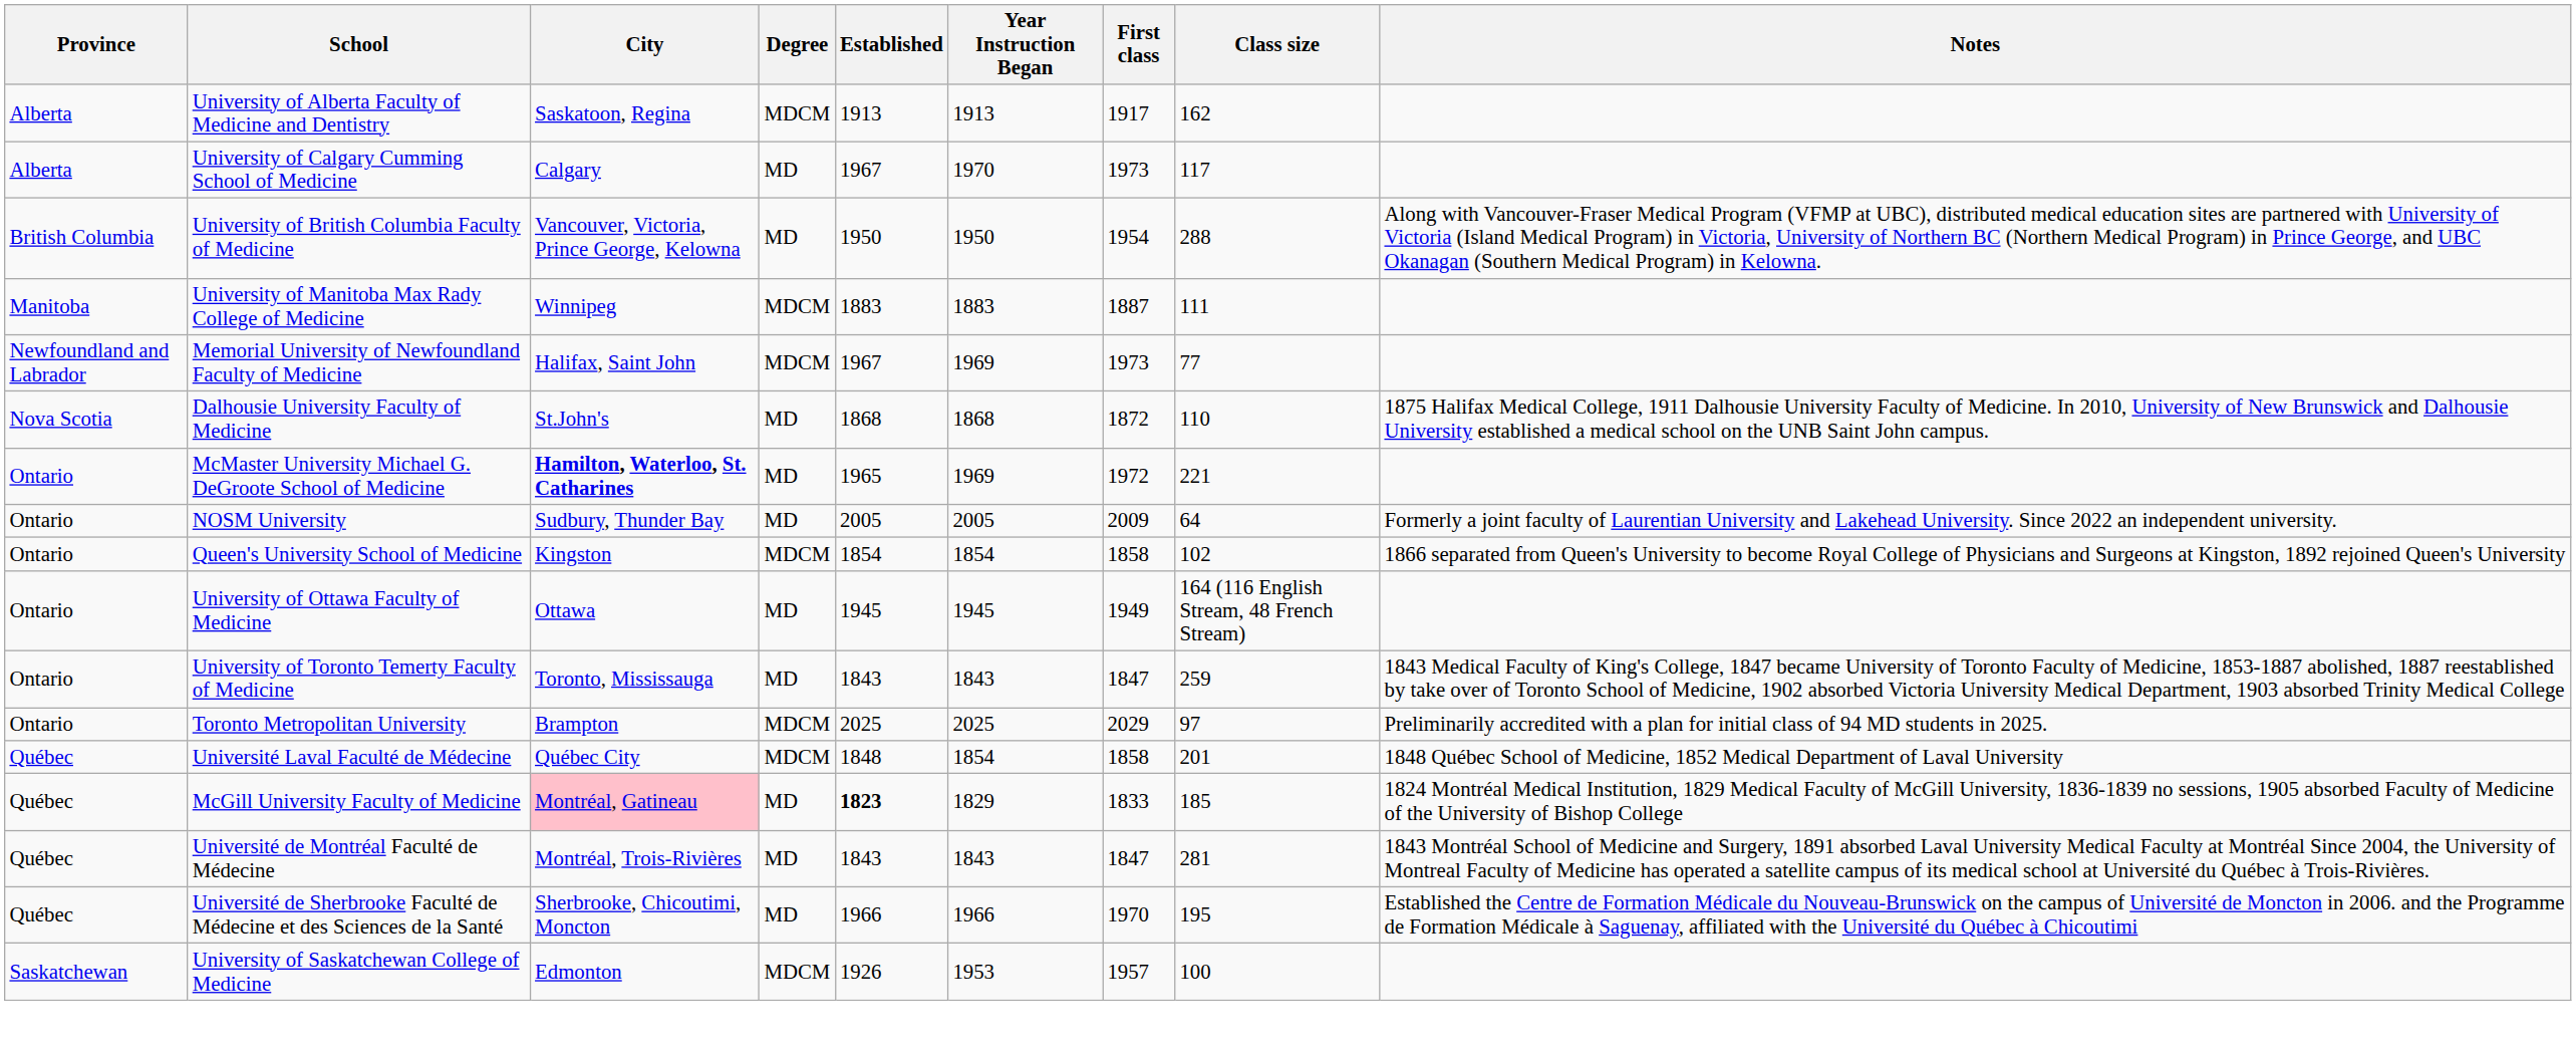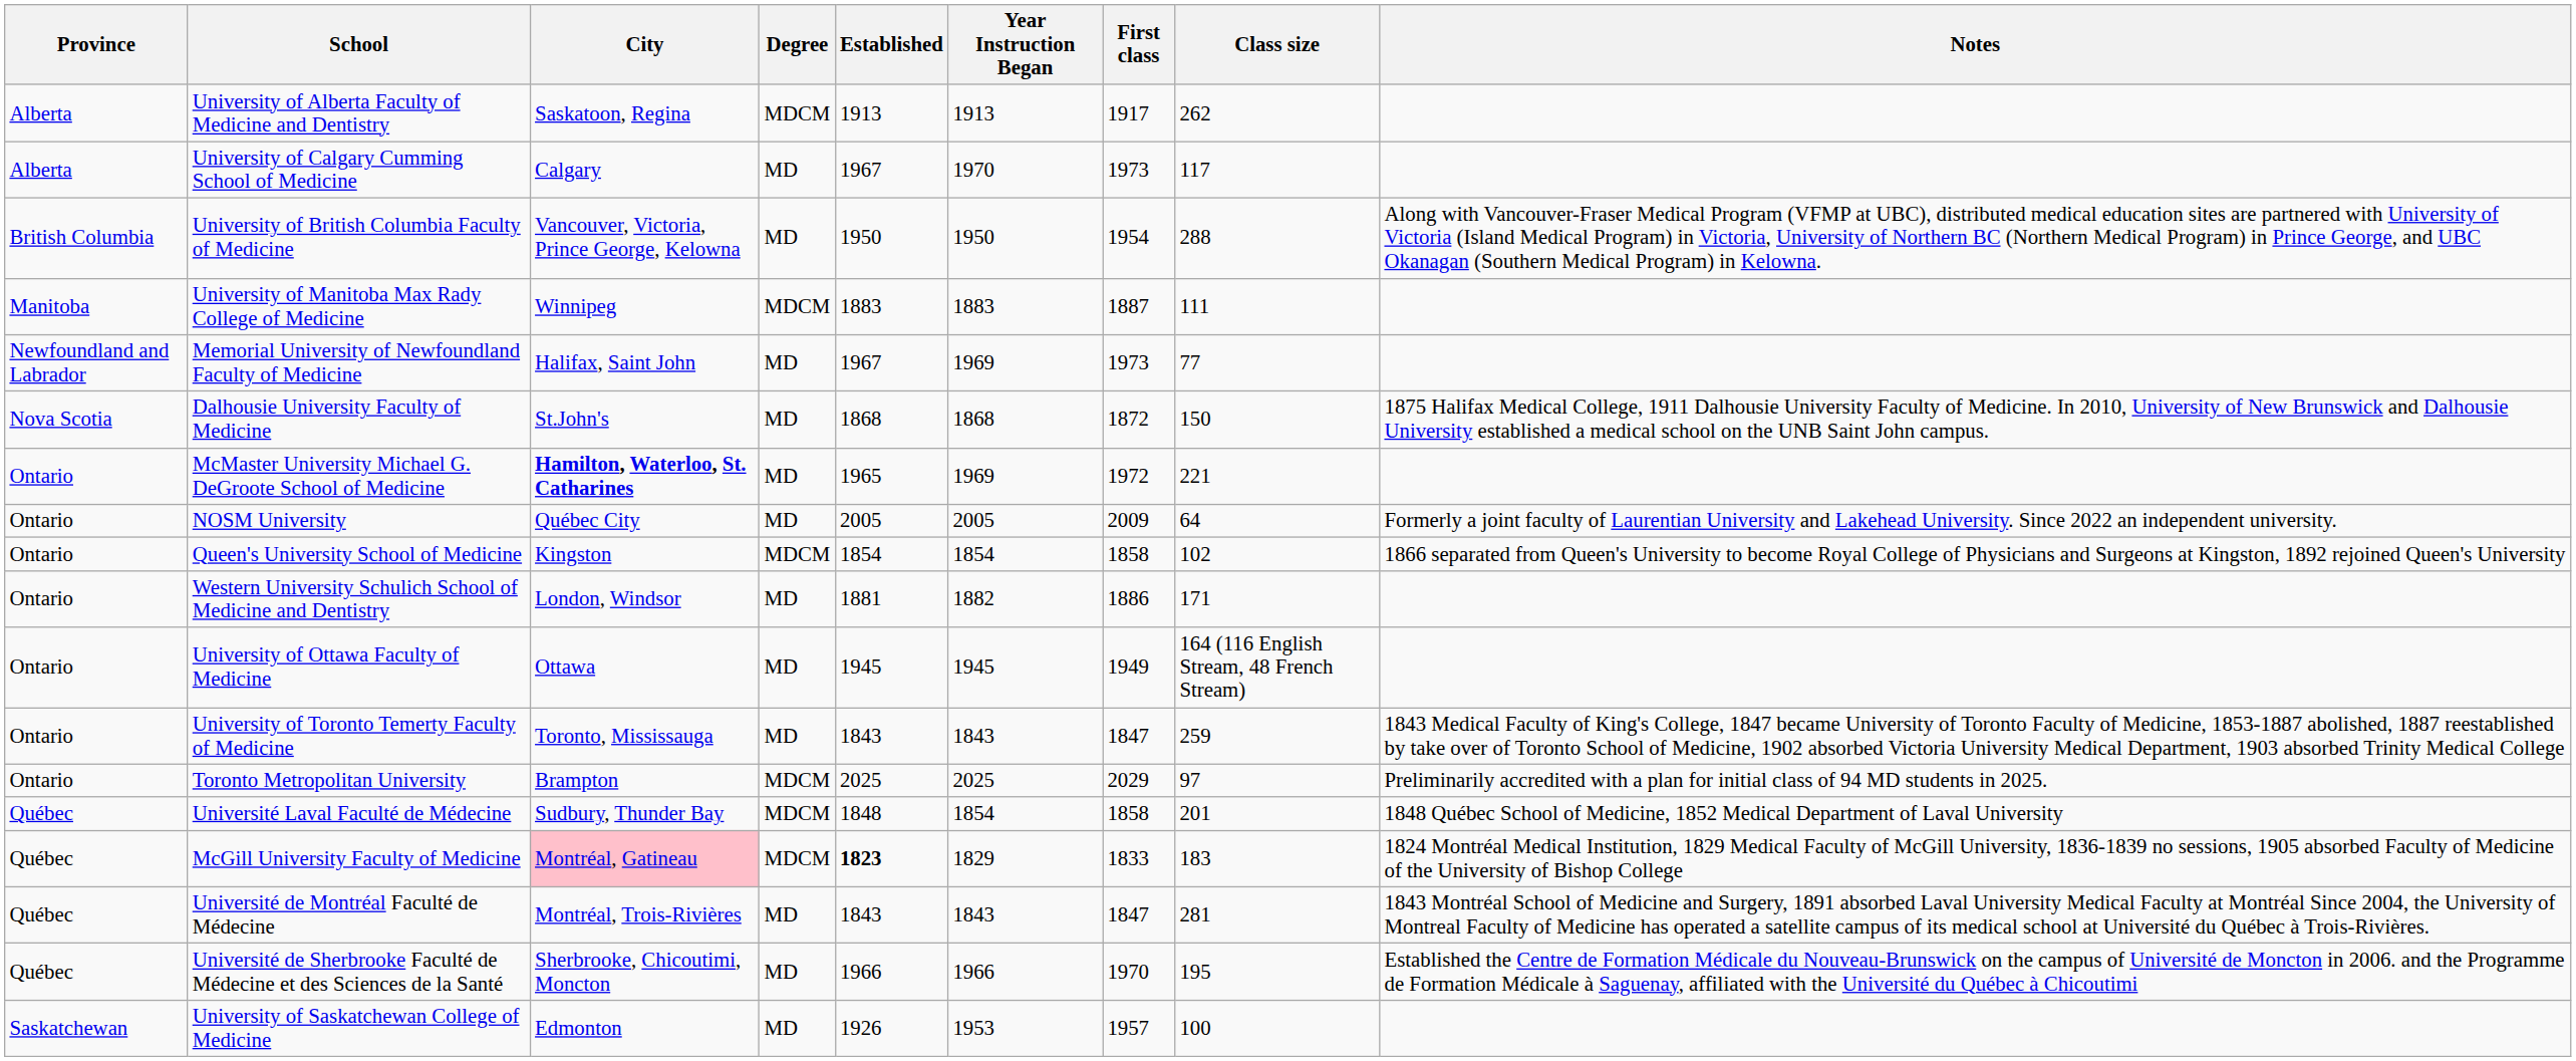University of Alberta Faculty of Medicine and Dentistry | Class size: 162 -> 262
Memorial University of Newfoundland Faculty of Medicine | Degree: MDCM -> MD
Dalhousie University Faculty of Medicine | Class size: 110 -> 150
NOSM University | City: Sudbury, Thunder Bay -> Québec City
+ row: Ontario | Western University Schulich School of Medicine and Dentistry | London, Windsor | MD | 1881 | 1882 | 1886 | 171
Université Laval Faculté de Médecine | City: Québec City -> Sudbury, Thunder Bay
McGill University Faculty of Medicine | Degree: MD -> MDCM
McGill University Faculty of Medicine | Class size: 185 -> 183
University of Saskatchewan College of Medicine | Degree: MDCM -> MD
